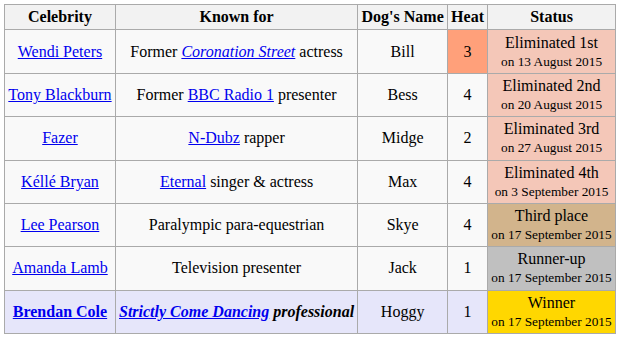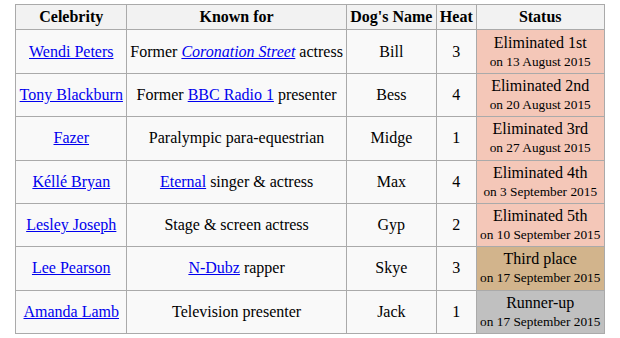Wendi Peters | Heat: lightsalmon background -> no background
Fazer | Known for: N-Dubz rapper -> Paralympic para-equestrian
Fazer | Heat: 2 -> 1
+ row: Lesley Joseph | Stage & screen actress | Gyp | 2 | Eliminated 5th on 10 September 2015
Lee Pearson | Known for: Paralympic para-equestrian -> N-Dubz rapper
Lee Pearson | Heat: 4 -> 3
- row: Brendan Cole | Strictly Come Dancing professional | Hoggy | 1 | Winner on 17 September 2015
